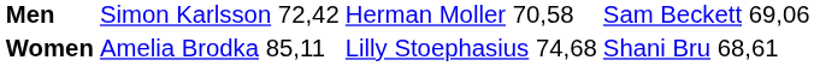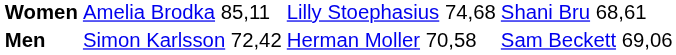rows swapped: Men <-> Women
